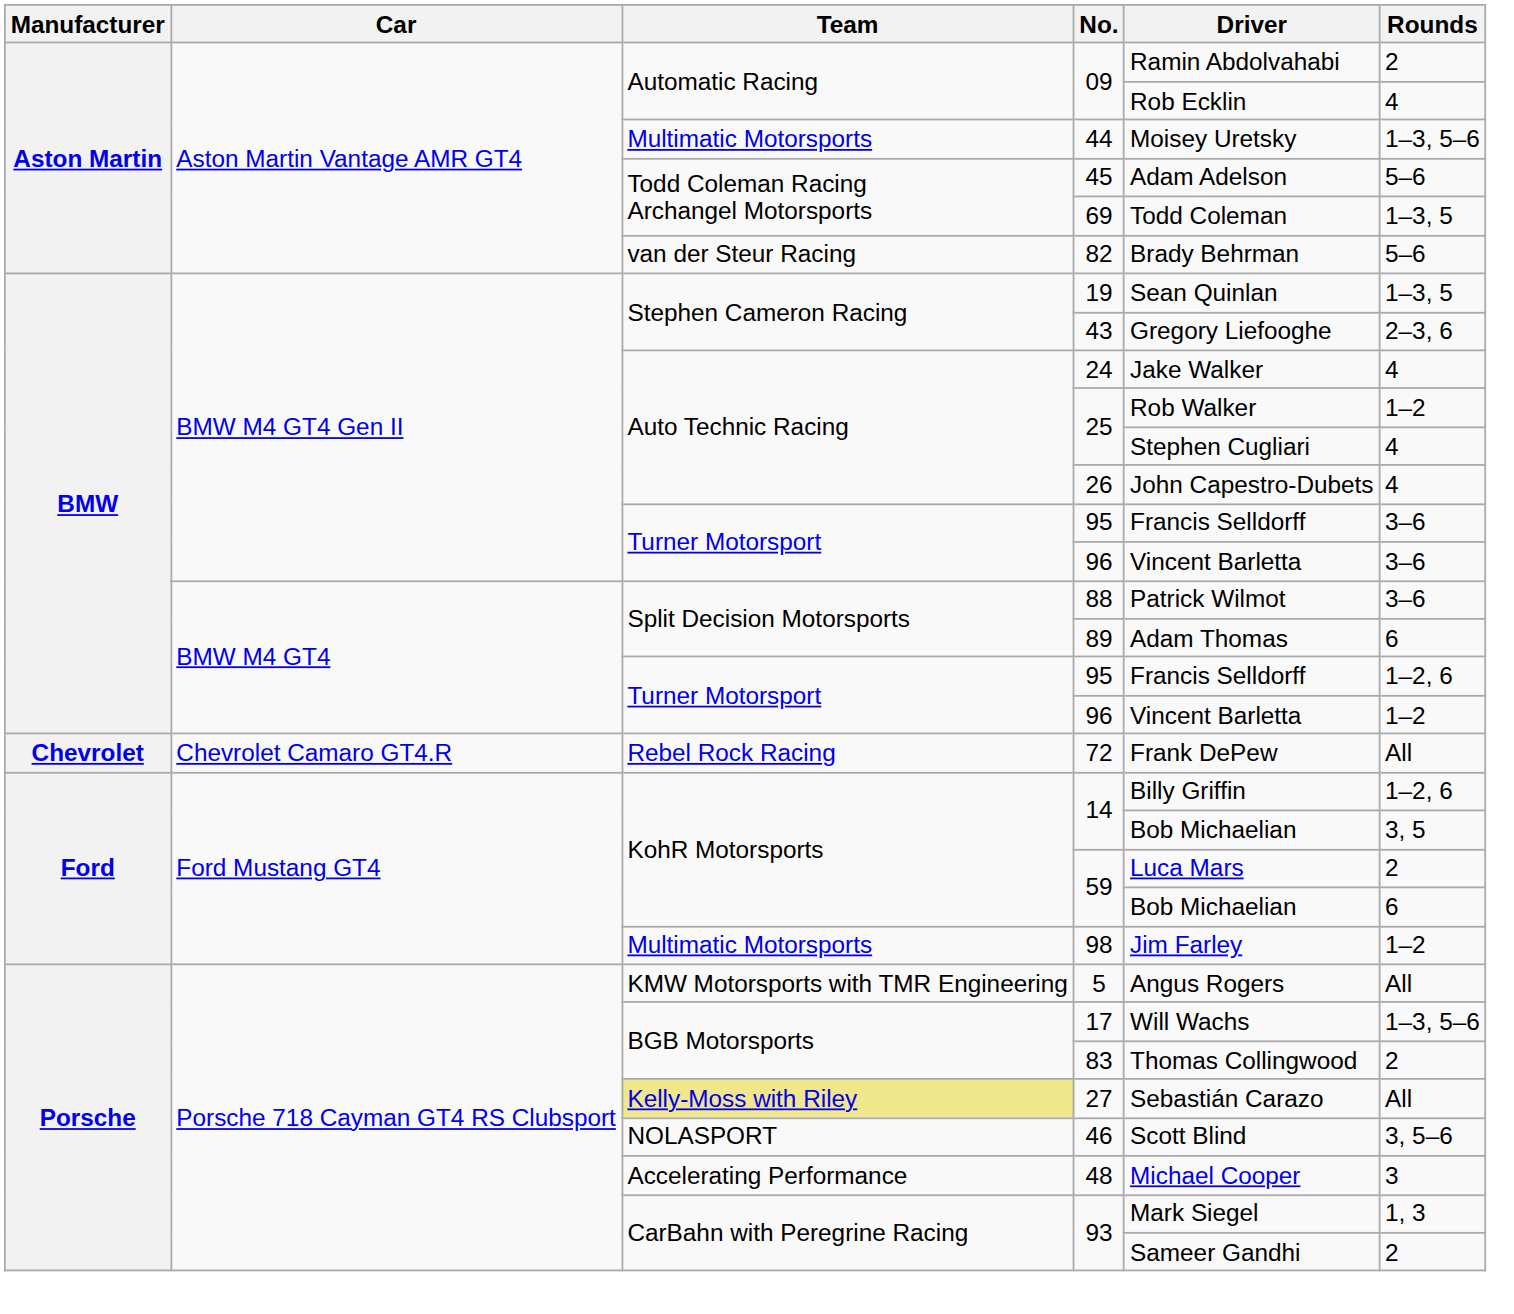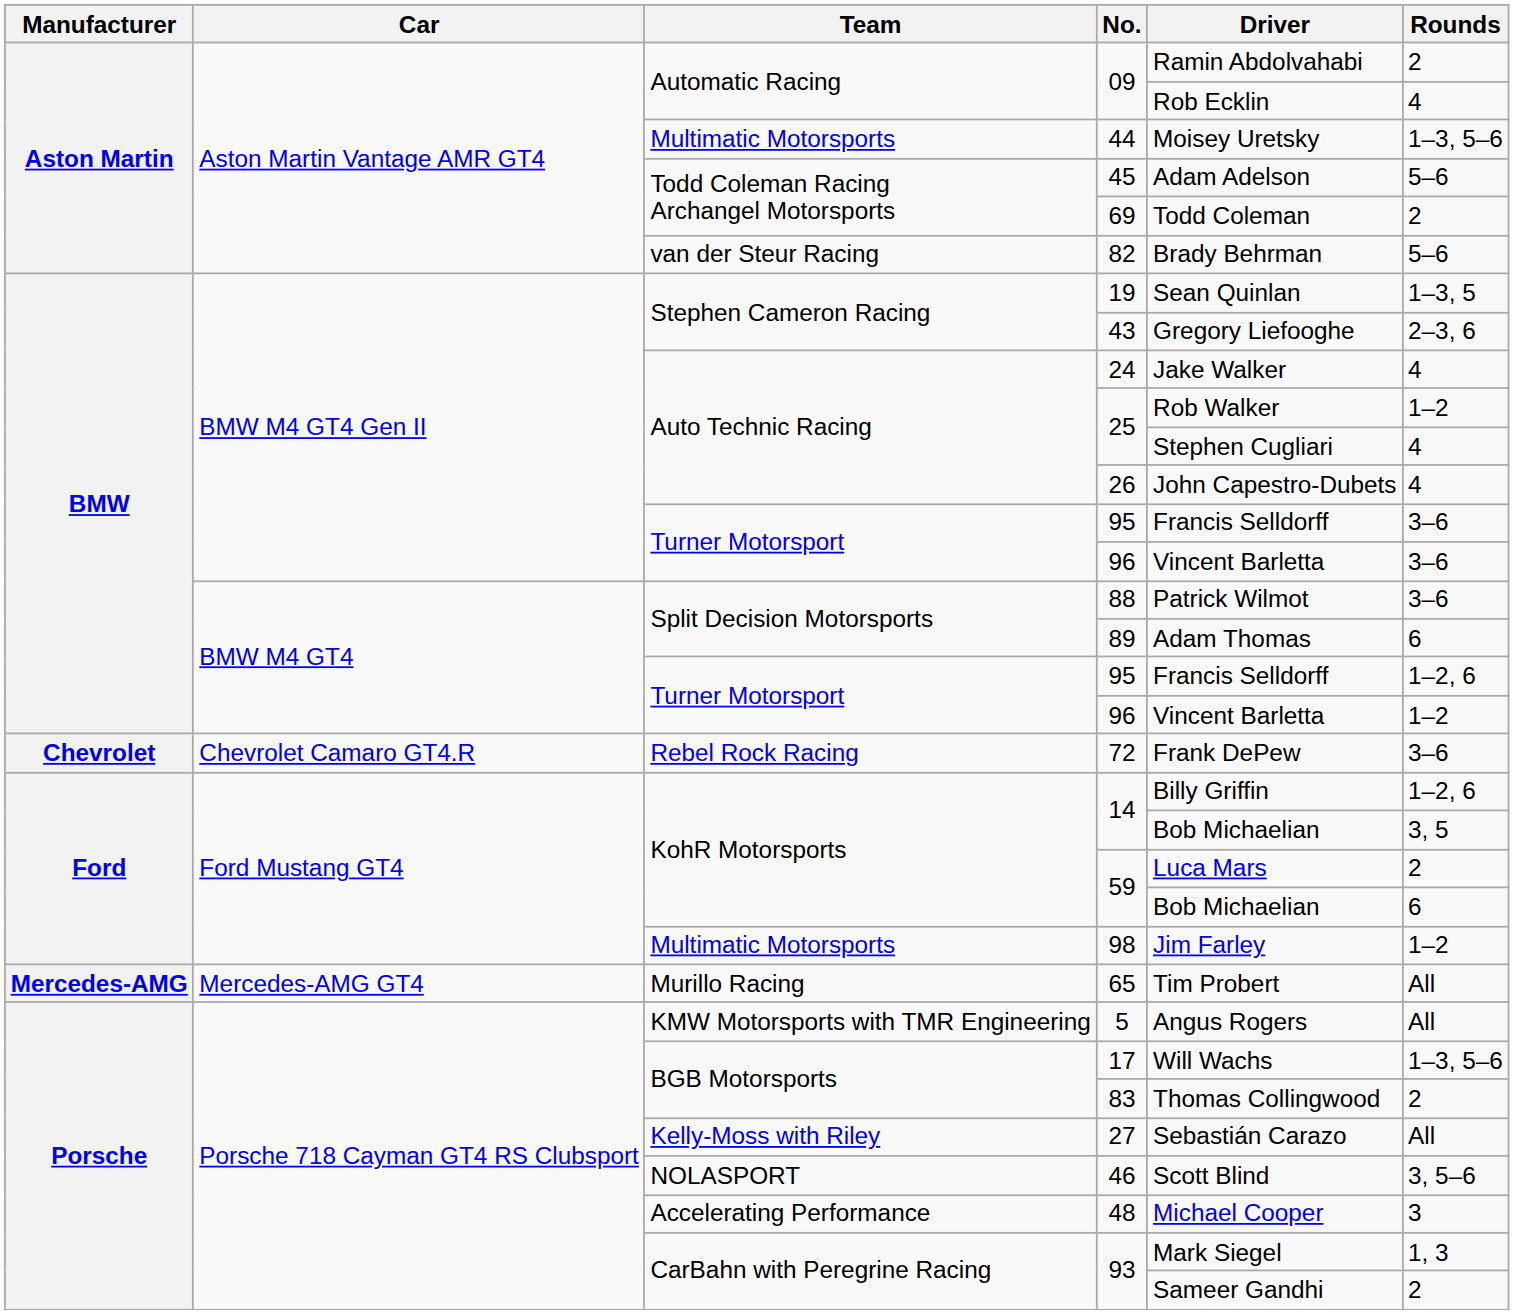69 | Rounds: 1–3, 5 -> 2
72 | Rounds: All -> 3–6
+ row: Mercedes-AMG | Mercedes-AMG GT4 | Murillo Racing | 65 | Tim Probert | All
27 | Team: khaki background -> no background
